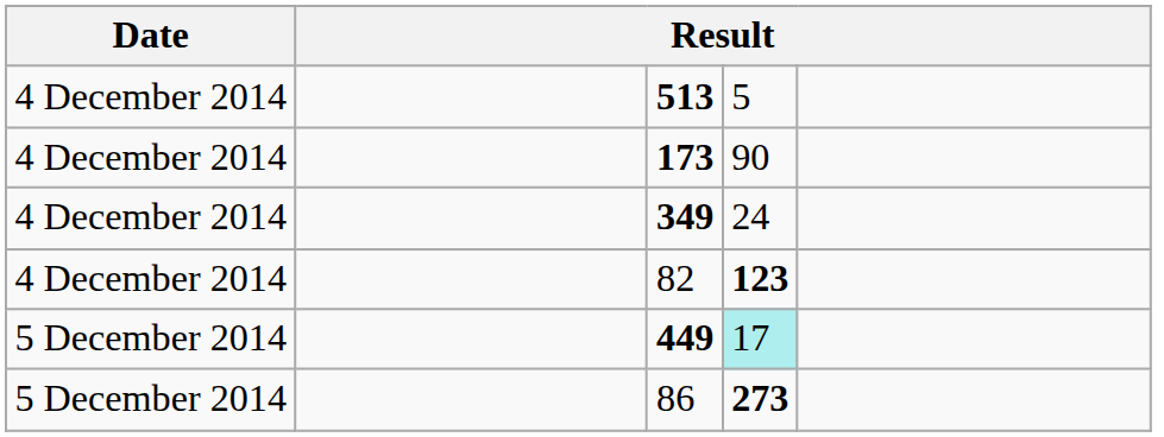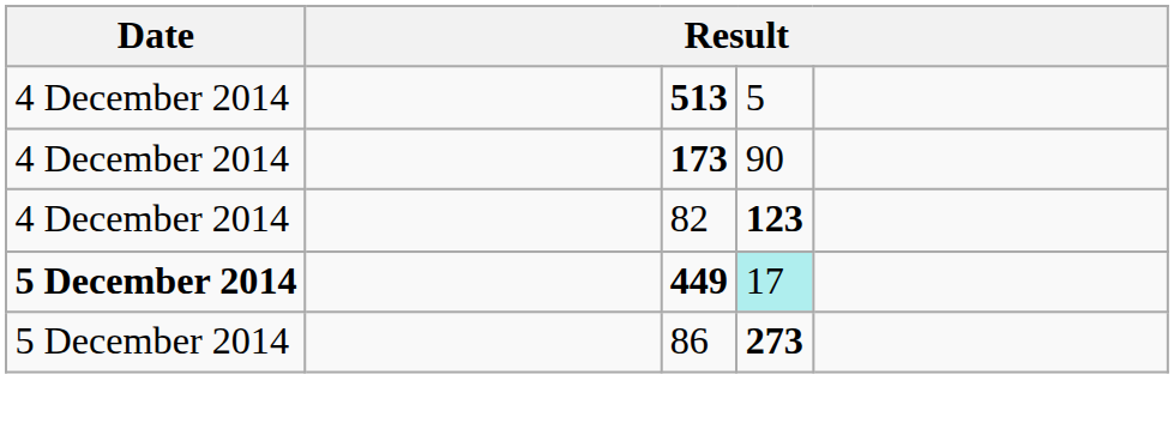- row: 4 December 2014 | 349 | 24
449 | Date: normal -> bold
